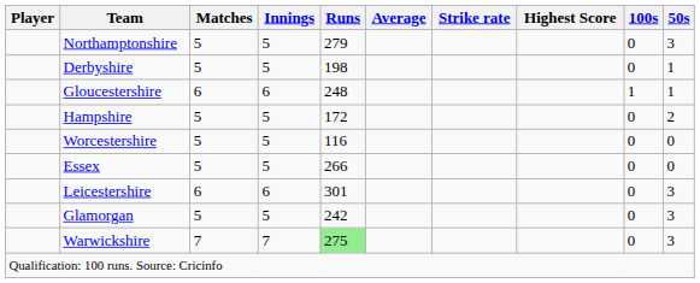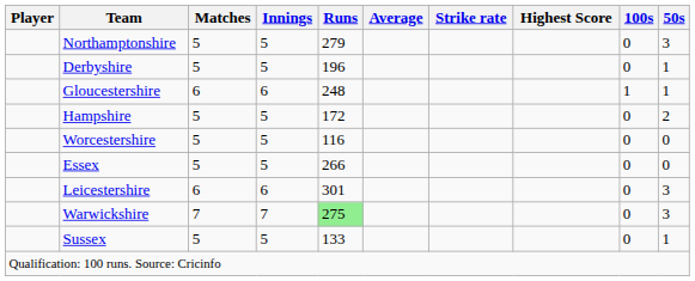Derbyshire | Runs: 198 -> 196
- row: Glamorgan | 5 | 5 | 242 | 0 | 3
+ row: Sussex | 5 | 5 | 133 | 0 | 1
